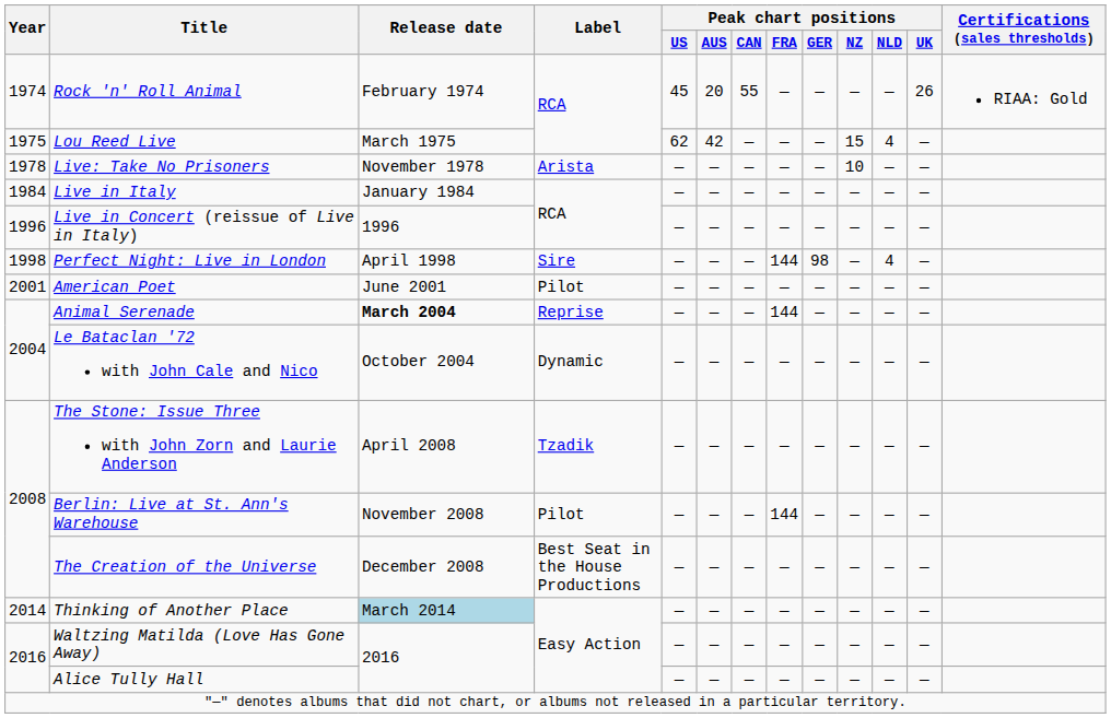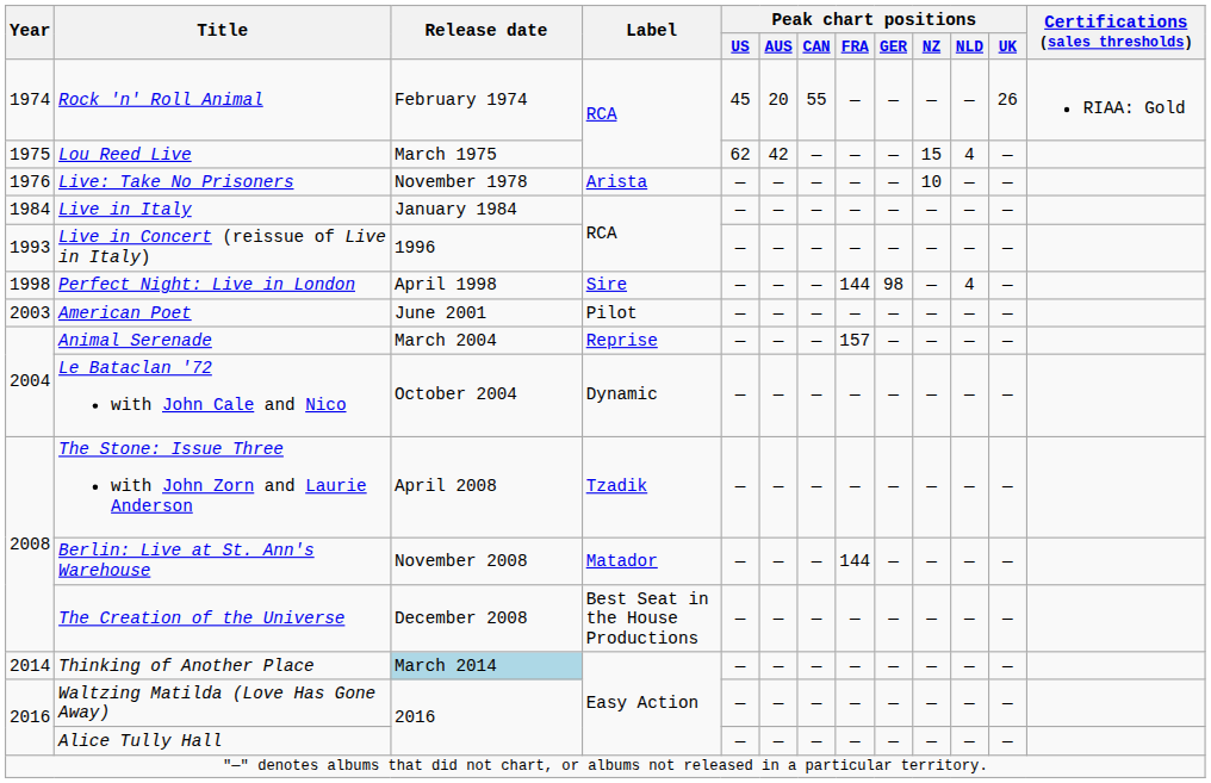Live: Take No Prisoners | Year: 1978 -> 1976
Live in Concert (reissue of Live in Italy) | Year: 1996 -> 1993
American Poet | Year: 2001 -> 2003
Animal Serenade | Release date: bold -> normal
Animal Serenade | Peak chart positions / FRA: 144 -> 157
Berlin: Live at St. Ann's Warehouse | Label: Pilot -> Matador
